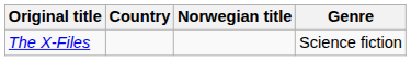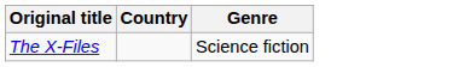- column: Norwegian title
